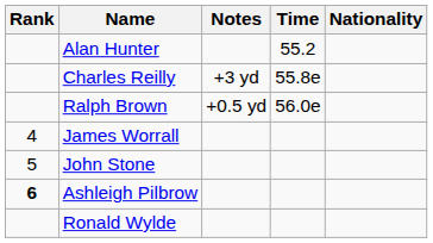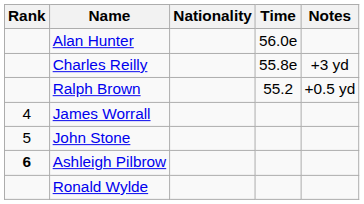columns swapped: Nationality <-> Notes
Alan Hunter | Time: 55.2 -> 56.0e
Ralph Brown | Time: 56.0e -> 55.2
